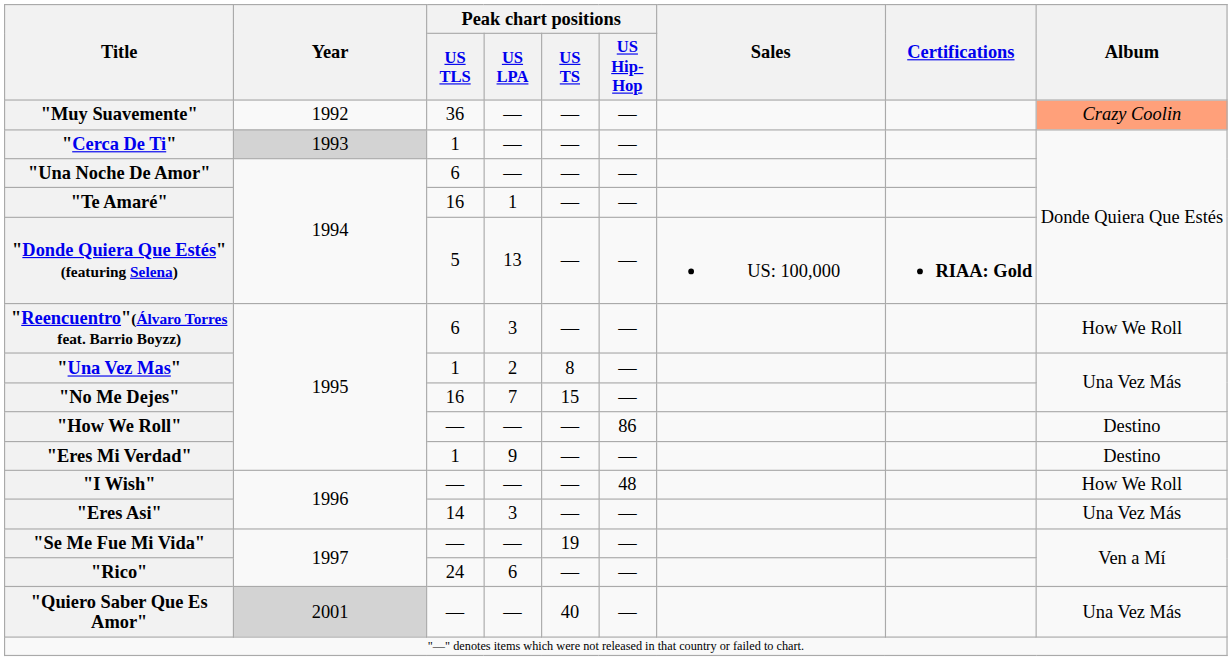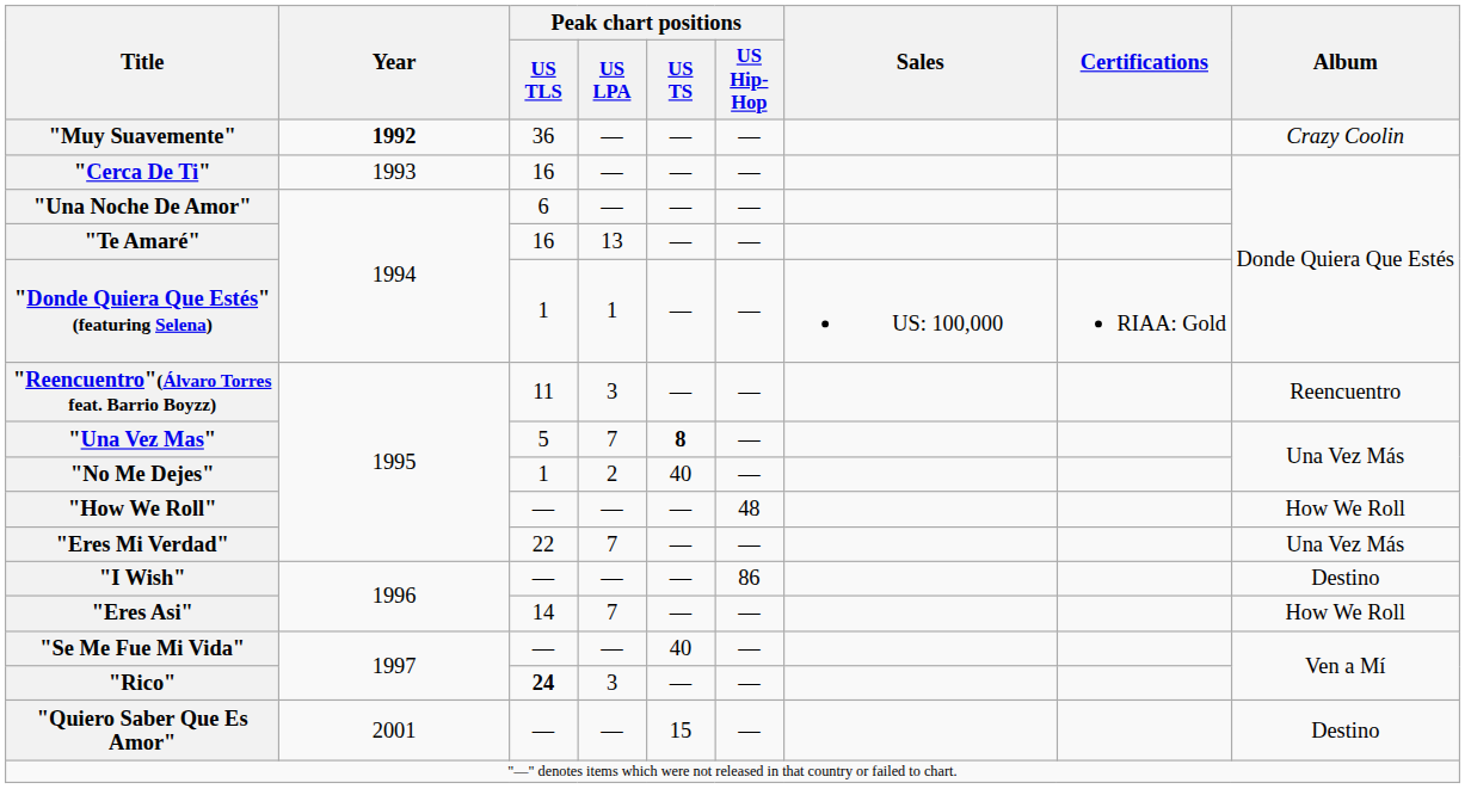"Muy Suavemente" | Year: normal -> bold
"Muy Suavemente" | Album: lightsalmon background -> no background
"Cerca De Ti" | Year: lightgrey background -> no background
"Cerca De Ti" | Peak chart positions / US TLS: 1 -> 16
"Te Amaré" | Peak chart positions / US LPA: 1 -> 13
"Donde Quiera Que Estés" (featuring Selena) | Peak chart positions / US TLS: 5 -> 1
"Donde Quiera Que Estés" (featuring Selena) | Peak chart positions / US LPA: 13 -> 1
"Donde Quiera Que Estés" (featuring Selena) | Certifications: bold -> normal
"Reencuentro"(Álvaro Torres feat. Barrio Boyzz) | Peak chart positions / US TLS: 6 -> 11
"Reencuentro"(Álvaro Torres feat. Barrio Boyzz) | Album: How We Roll -> Reencuentro
"Una Vez Mas" | Peak chart positions / US TLS: 1 -> 5
"Una Vez Mas" | Peak chart positions / US LPA: 2 -> 7
"Una Vez Mas" | Peak chart positions / US TS: normal -> bold
"No Me Dejes" | Peak chart positions / US TLS: 16 -> 1
"No Me Dejes" | Peak chart positions / US LPA: 7 -> 2
"No Me Dejes" | Peak chart positions / US TS: 15 -> 40
"How We Roll" | Peak chart positions / US Hip-Hop: 86 -> 48
"How We Roll" | Album: Destino -> How We Roll
"Eres Mi Verdad" | Peak chart positions / US TLS: 1 -> 22
"Eres Mi Verdad" | Peak chart positions / US LPA: 9 -> 7
"Eres Mi Verdad" | Album: Destino -> Una Vez Más
"I Wish" | Peak chart positions / US Hip-Hop: 48 -> 86
"I Wish" | Album: How We Roll -> Destino
"Eres Asi" | Peak chart positions / US LPA: 3 -> 7
"Eres Asi" | Album: Una Vez Más -> How We Roll
"Se Me Fue Mi Vida" | Peak chart positions / US TS: 19 -> 40
"Rico" | Peak chart positions / US TLS: normal -> bold
"Rico" | Peak chart positions / US LPA: 6 -> 3
"Quiero Saber Que Es Amor" | Year: lightgrey background -> no background
"Quiero Saber Que Es Amor" | Peak chart positions / US TS: 40 -> 15
"Quiero Saber Que Es Amor" | Album: Una Vez Más -> Destino
